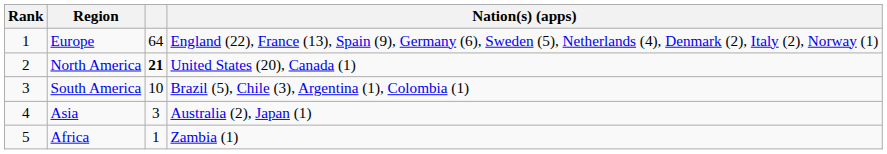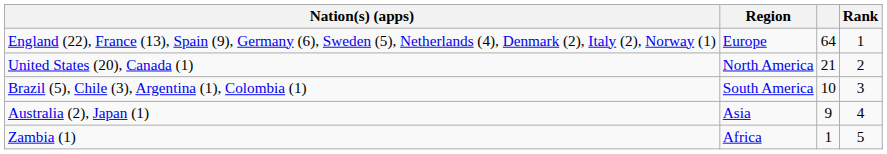columns swapped: Rank <-> Nation(s) (apps)
North America | column 3: bold -> normal
Asia | column 3: 3 -> 9
